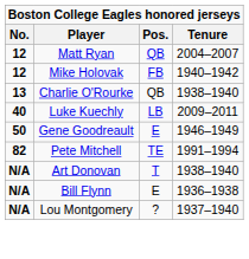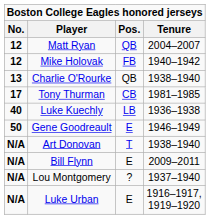+ row: 17 | Tony Thurman | CB | 1981–1985
Luke Kuechly | Tenure: 2009–2011 -> 1936–1938
- row: 82 | Pete Mitchell | TE | 1991–1994
Bill Flynn | Tenure: 1936–1938 -> 2009–2011
+ row: N/A | Luke Urban | E | 1916–1917, 1919–1920
